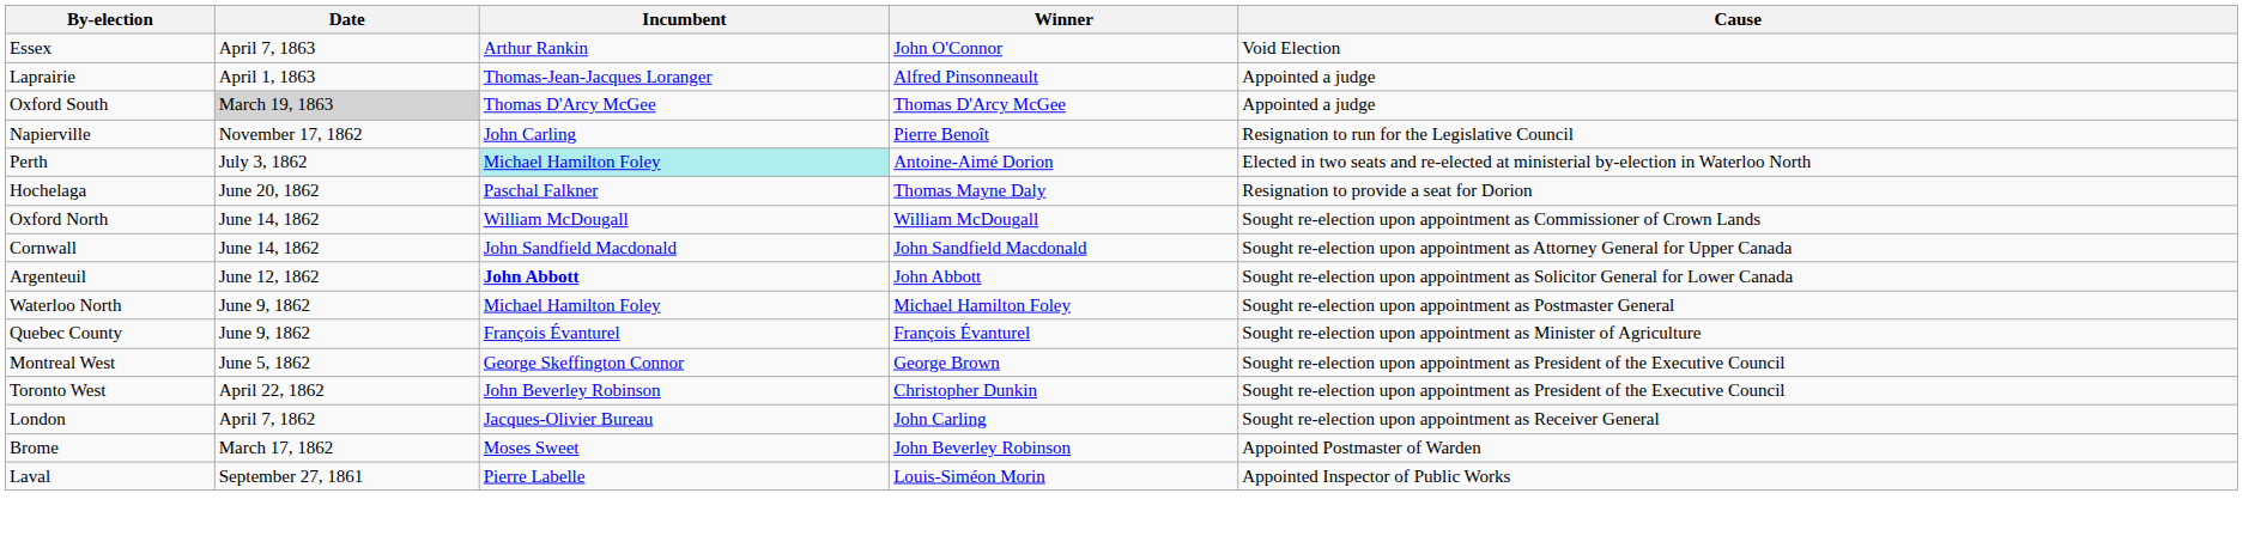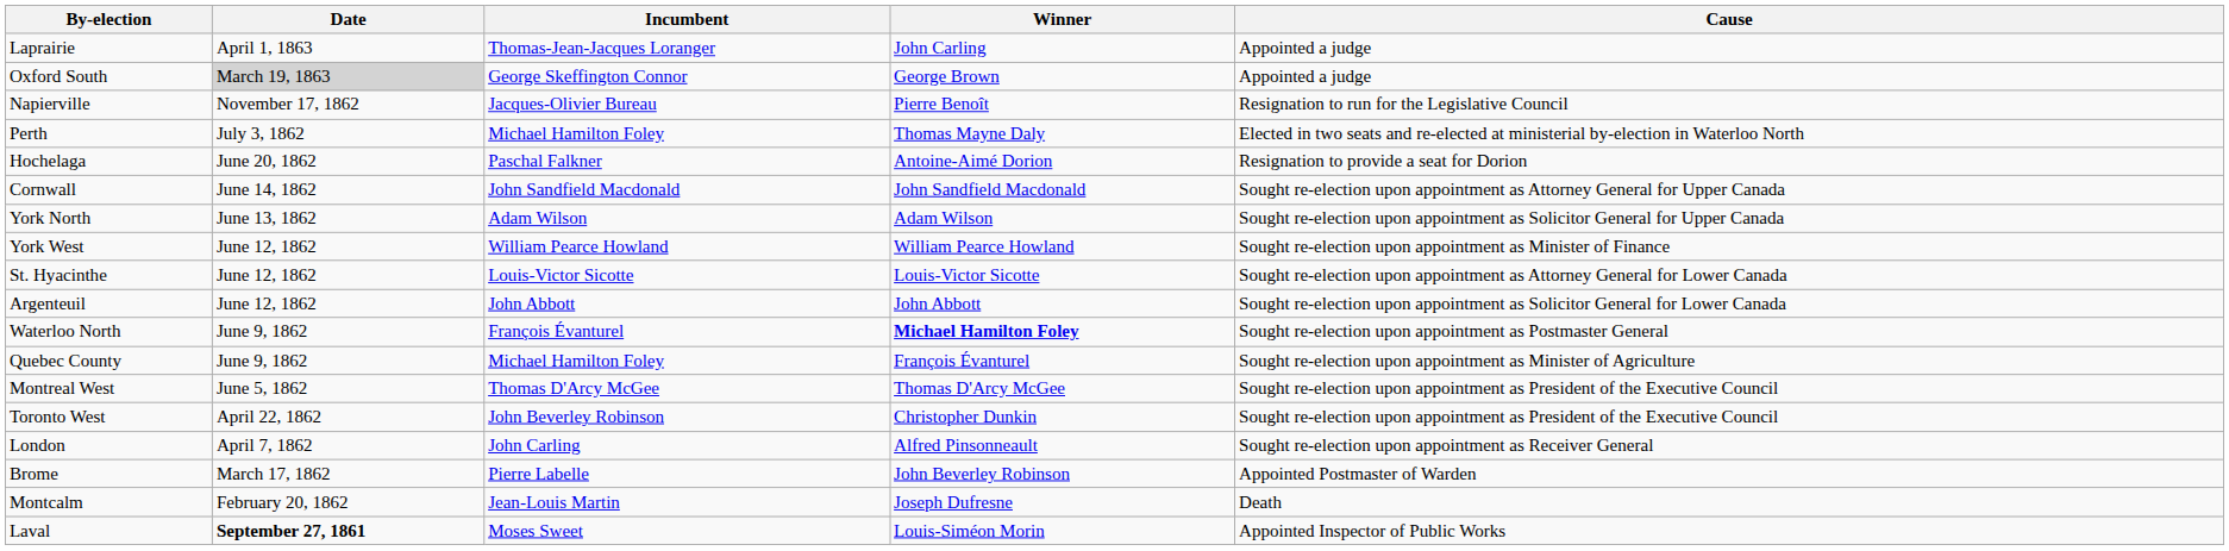- row: Essex | April 7, 1863 | Arthur Rankin | John O'Connor | Void Election
Laprairie | Winner: Alfred Pinsonneault -> John Carling
Oxford South | Incumbent: Thomas D'Arcy McGee -> George Skeffington Connor
Oxford South | Winner: Thomas D'Arcy McGee -> George Brown
Napierville | Incumbent: John Carling -> Jacques-Olivier Bureau
Perth | Incumbent: paleturquoise background -> no background
Perth | Winner: Antoine-Aimé Dorion -> Thomas Mayne Daly
Hochelaga | Winner: Thomas Mayne Daly -> Antoine-Aimé Dorion
- row: Oxford North | June 14, 1862 | William McDougall | William McDougall | Sought re-election upon appointment as Commissioner of Crown Lands
+ row: York North | June 13, 1862 | Adam Wilson | Adam Wilson | Sought re-election upon appointment as Solicitor General for Upper Canada
+ row: York West | June 12, 1862 | William Pearce Howland | William Pearce Howland | Sought re-election upon appointment as Minister of Finance
+ row: St. Hyacinthe | June 12, 1862 | Louis-Victor Sicotte | Louis-Victor Sicotte | Sought re-election upon appointment as Attorney General for Lower Canada
Argenteuil | Incumbent: bold -> normal
Waterloo North | Incumbent: Michael Hamilton Foley -> François Évanturel
Waterloo North | Winner: normal -> bold
Quebec County | Incumbent: François Évanturel -> Michael Hamilton Foley
Montreal West | Incumbent: George Skeffington Connor -> Thomas D'Arcy McGee
Montreal West | Winner: George Brown -> Thomas D'Arcy McGee
London | Incumbent: Jacques-Olivier Bureau -> John Carling
London | Winner: John Carling -> Alfred Pinsonneault
Brome | Incumbent: Moses Sweet -> Pierre Labelle
+ row: Montcalm | February 20, 1862 | Jean-Louis Martin | Joseph Dufresne | Death
Laval | Date: normal -> bold
Laval | Incumbent: Pierre Labelle -> Moses Sweet
